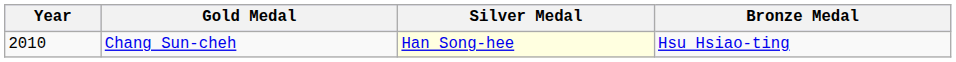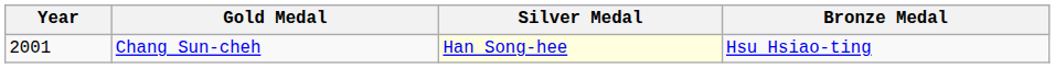Chang Sun-cheh | Year: 2010 -> 2001
